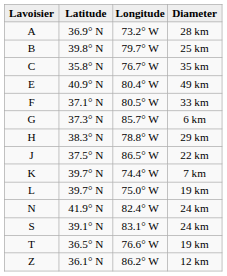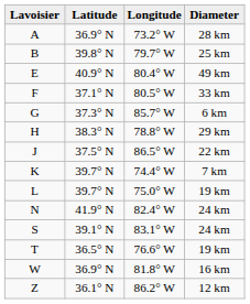- row: C | 35.8° N | 76.7° W | 35 km
+ row: W | 36.9° N | 81.8° W | 16 km
